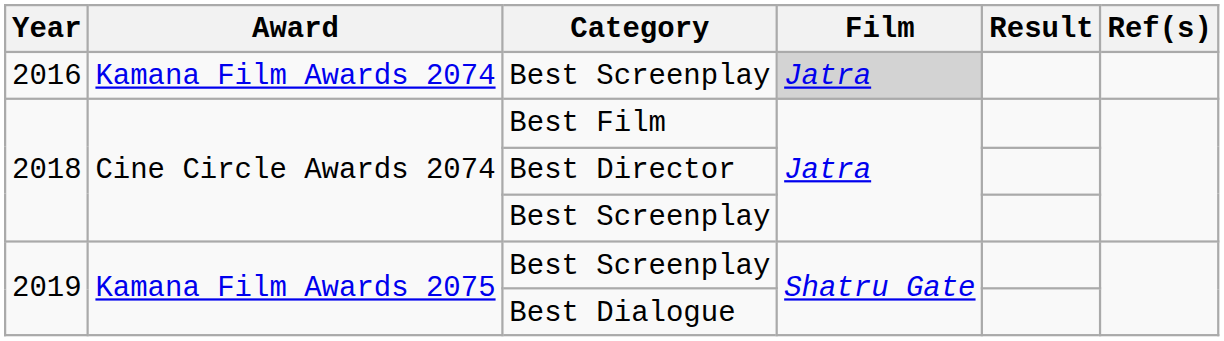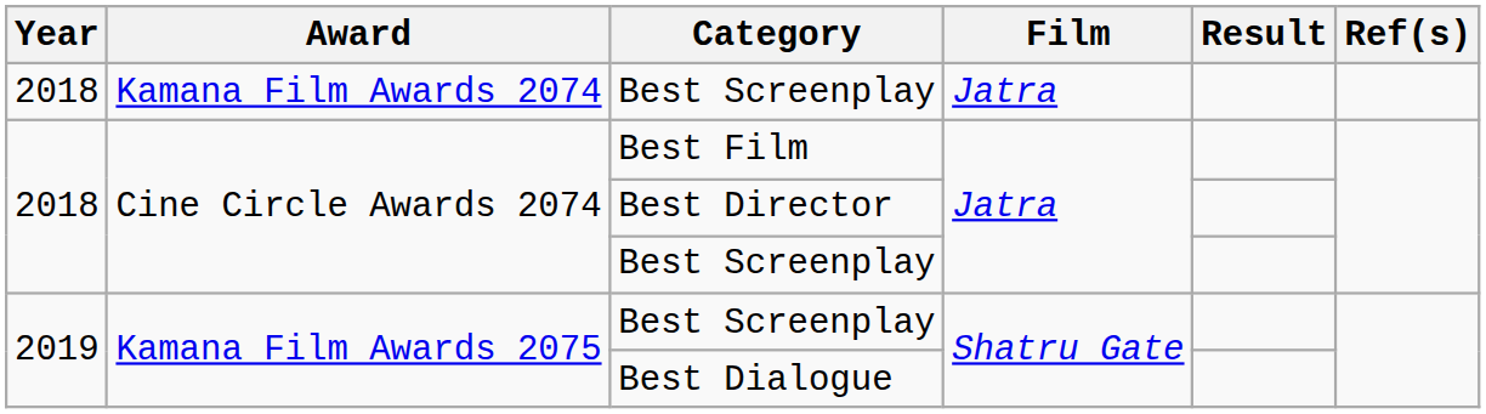Kamana Film Awards 2074 / Best Screenplay | Year: 2016 -> 2018
Kamana Film Awards 2074 / Best Screenplay | Film: lightgrey background -> no background
